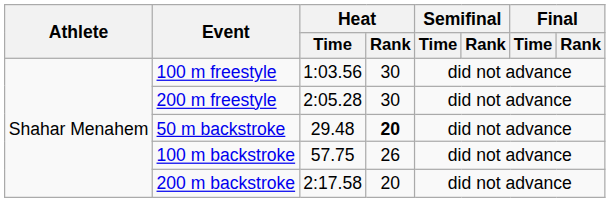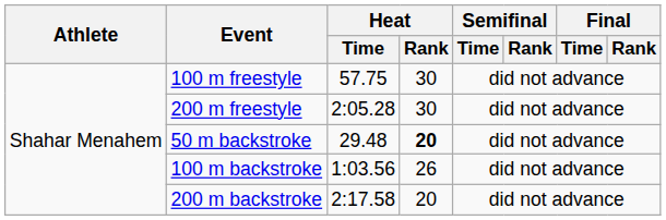100 m freestyle | Heat / Time: 1:03.56 -> 57.75
100 m backstroke | Heat / Time: 57.75 -> 1:03.56
